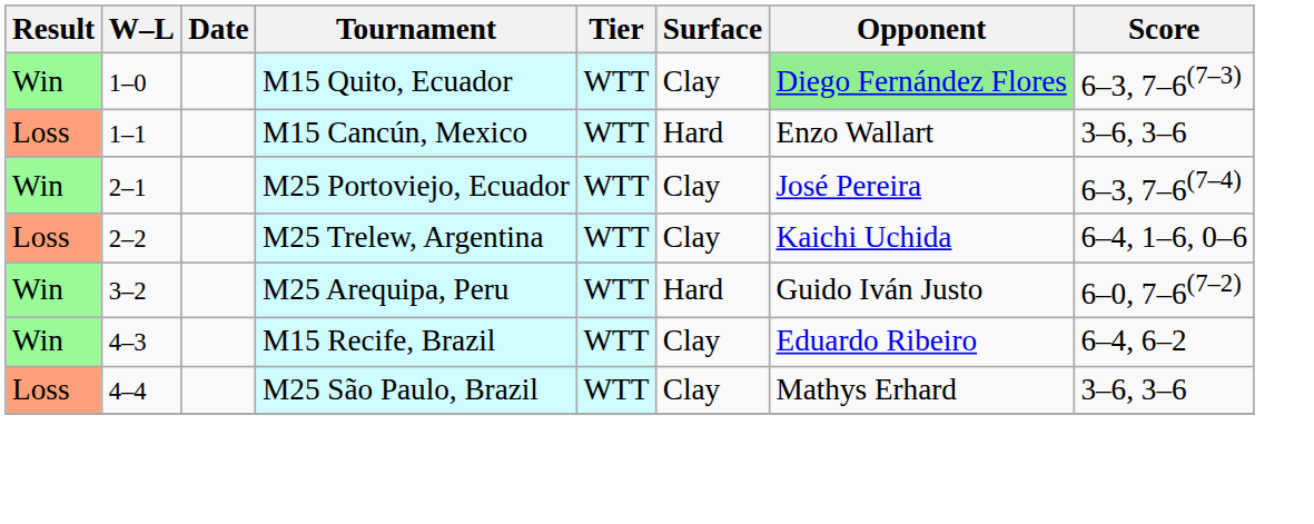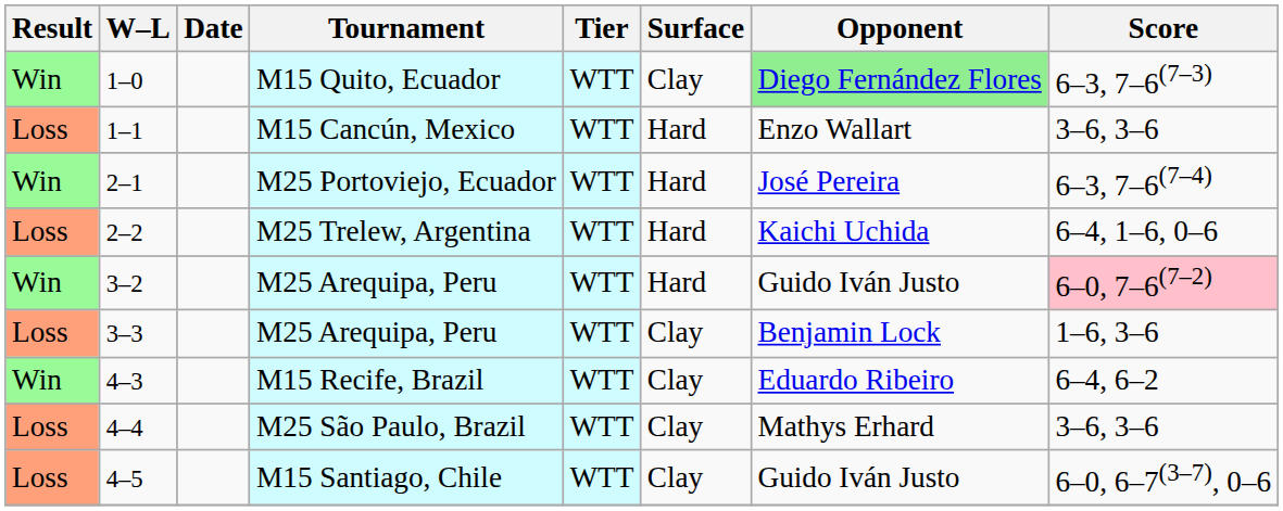2–1 | Surface: Clay -> Hard
2–2 | Surface: Clay -> Hard
3–2 | Score: no background -> pink background
+ row: Loss | 3–3 | M25 Arequipa, Peru | WTT | Clay | Benjamin Lock | 1–6, 3–6
+ row: Loss | 4–5 | M15 Santiago, Chile | WTT | Clay | Guido Iván Justo | 6–0, 6–7(3–7), 0–6
